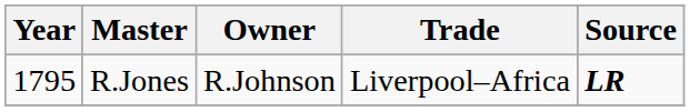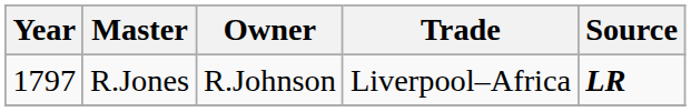R.Jones | Year: 1795 -> 1797
